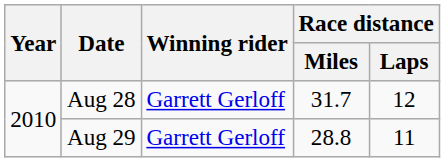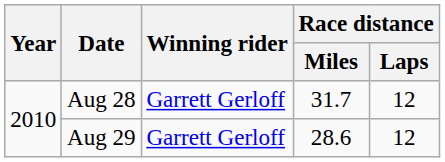Aug 29 | Race distance / Miles: 28.8 -> 28.6
Aug 29 | Race distance / Laps: 11 -> 12
